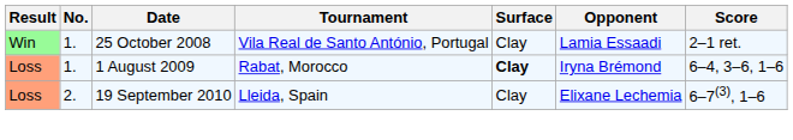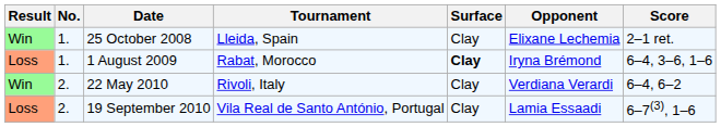25 October 2008 | Tournament: Vila Real de Santo António, Portugal -> Lleida, Spain
25 October 2008 | Opponent: Lamia Essaadi -> Elixane Lechemia
+ row: Win | 2. | 22 May 2010 | Rivoli, Italy | Clay | Verdiana Verardi | 6–4, 6–2
19 September 2010 | Tournament: Lleida, Spain -> Vila Real de Santo António, Portugal
19 September 2010 | Opponent: Elixane Lechemia -> Lamia Essaadi
